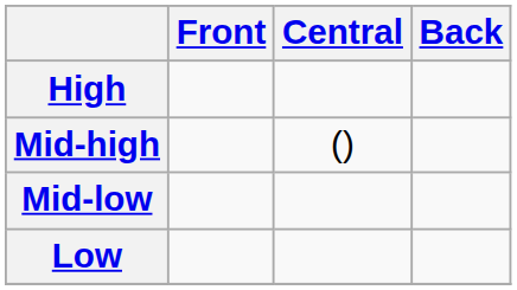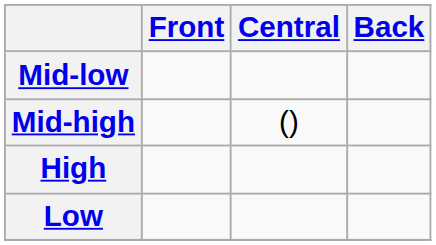rows swapped: High <-> Mid-low
